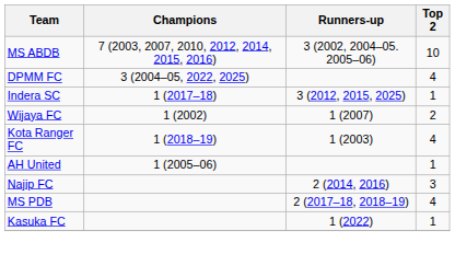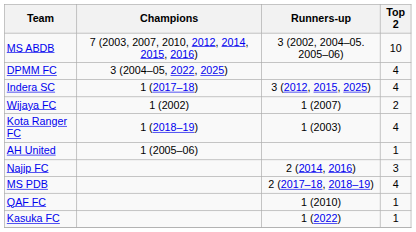Indera SC | Top 2: 1 -> 4
+ row: QAF FC | 1 (2010) | 1
